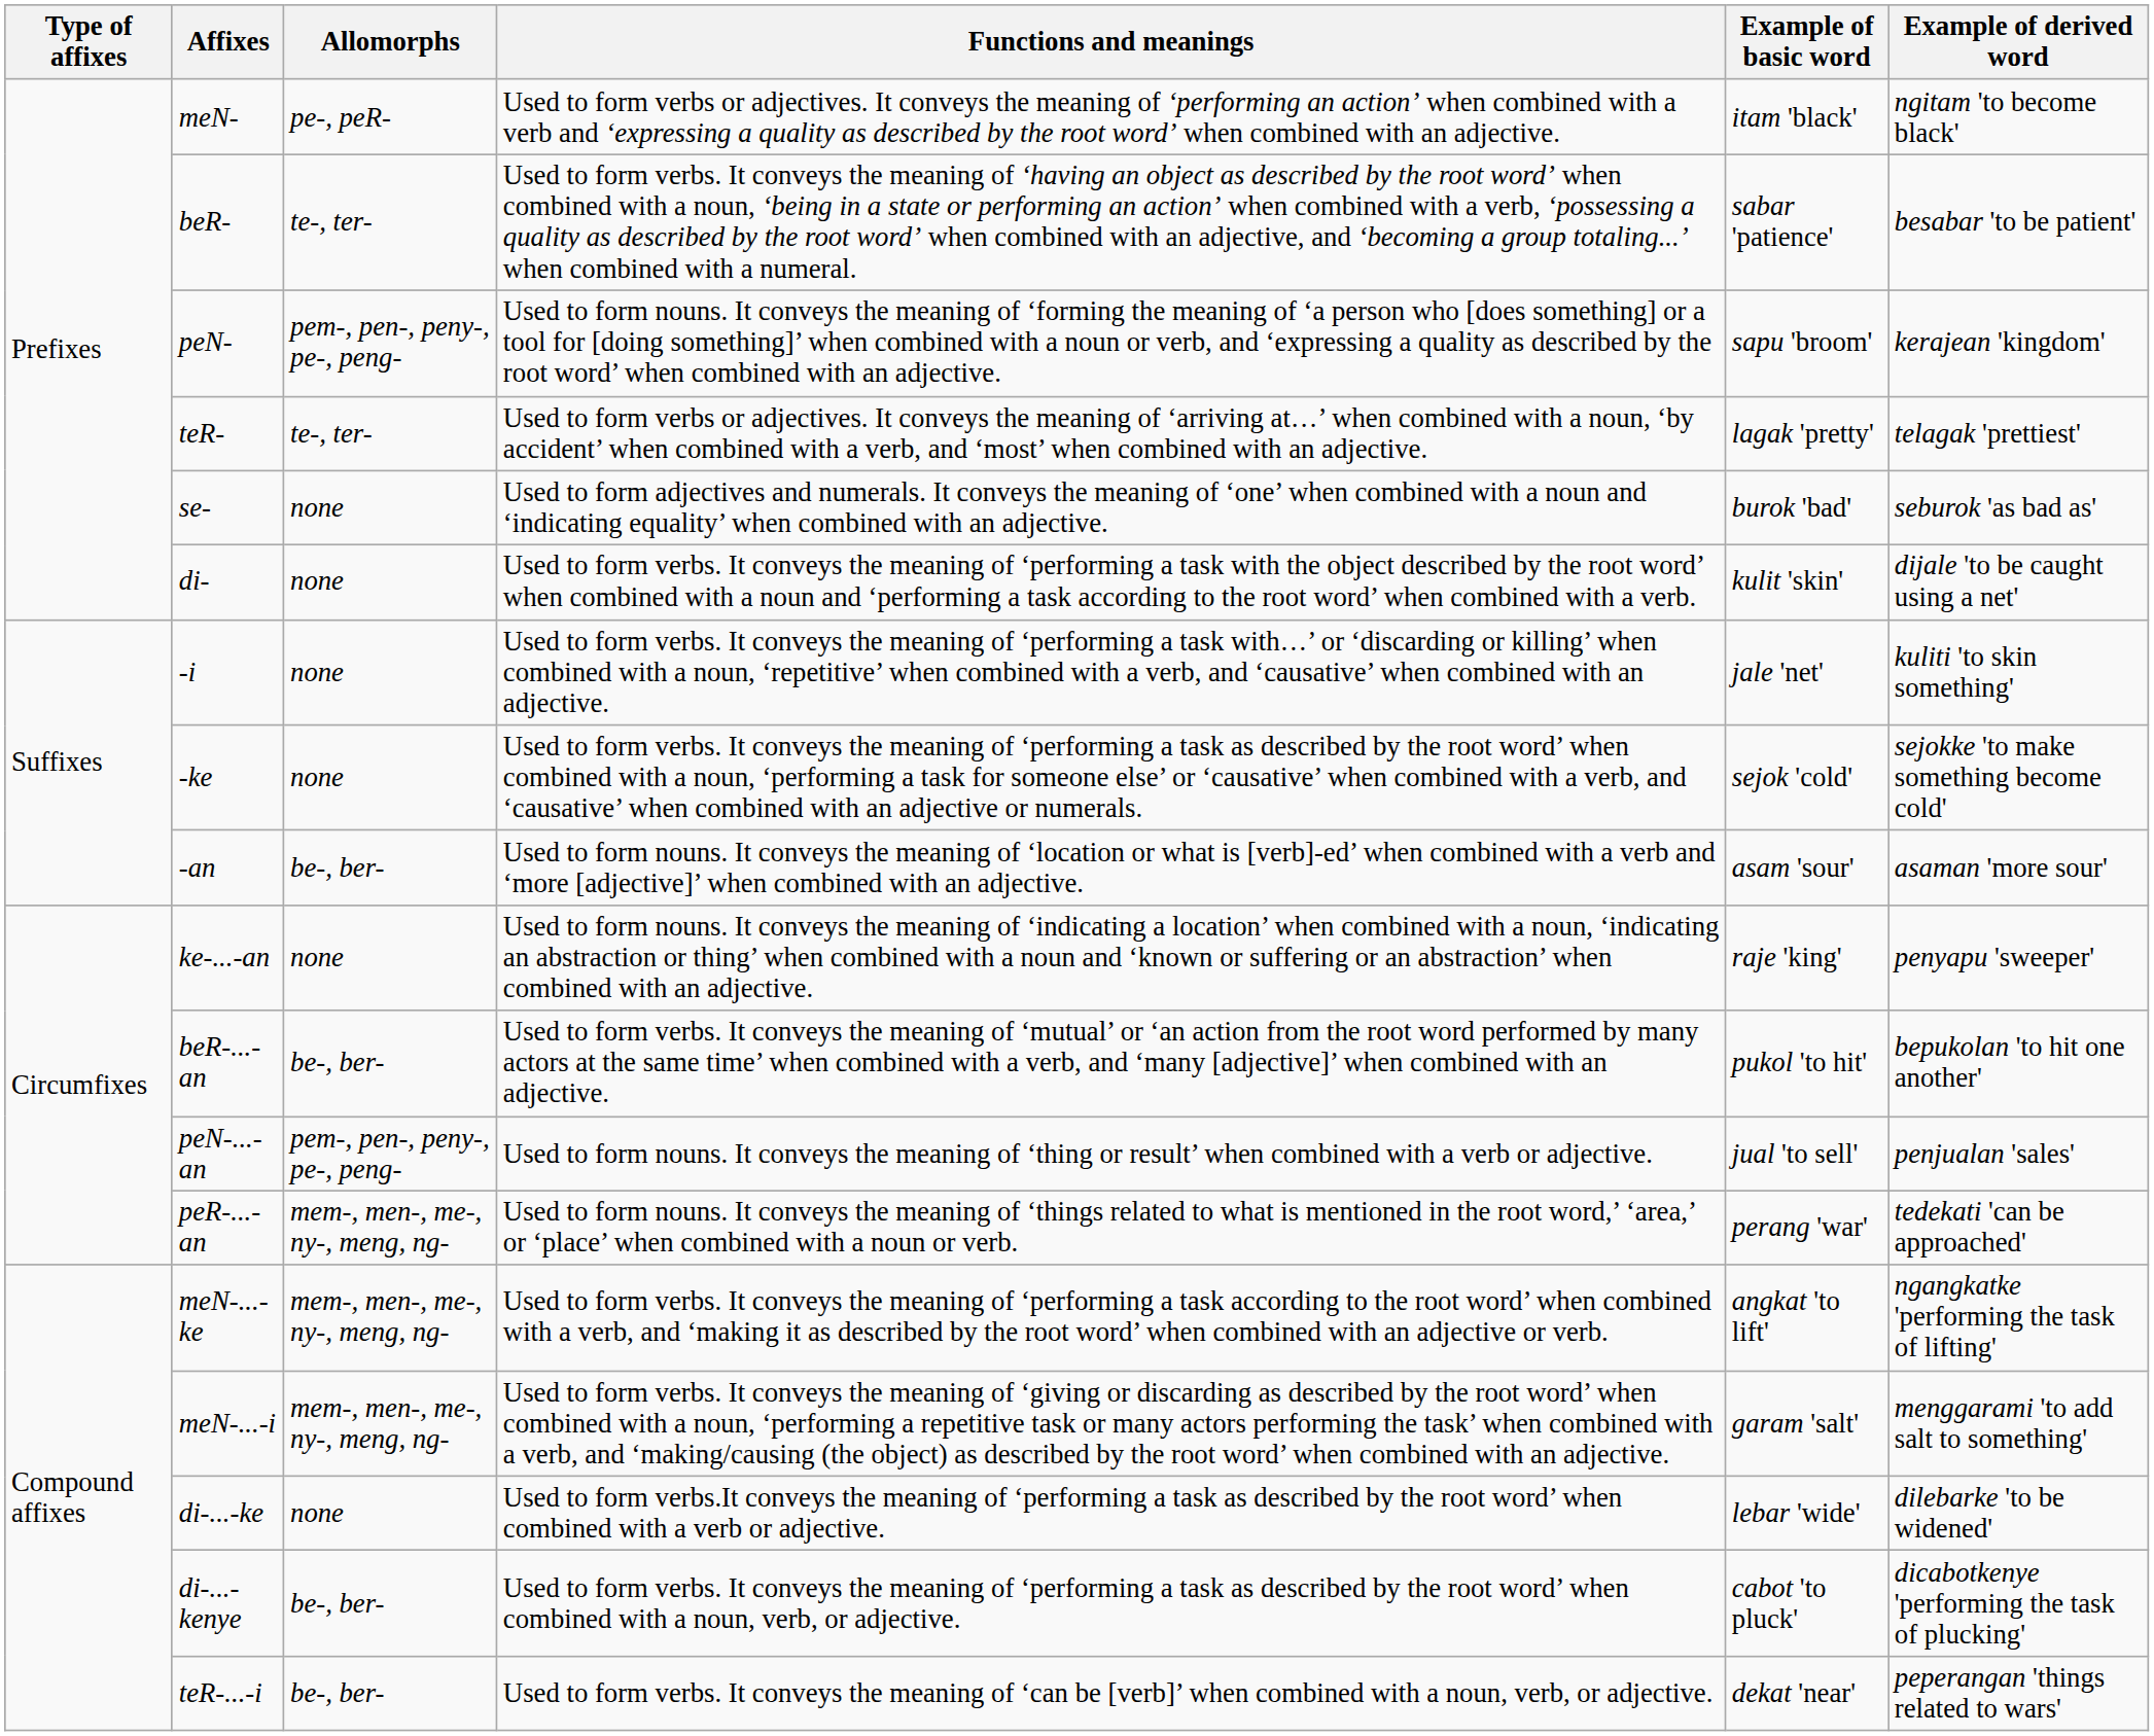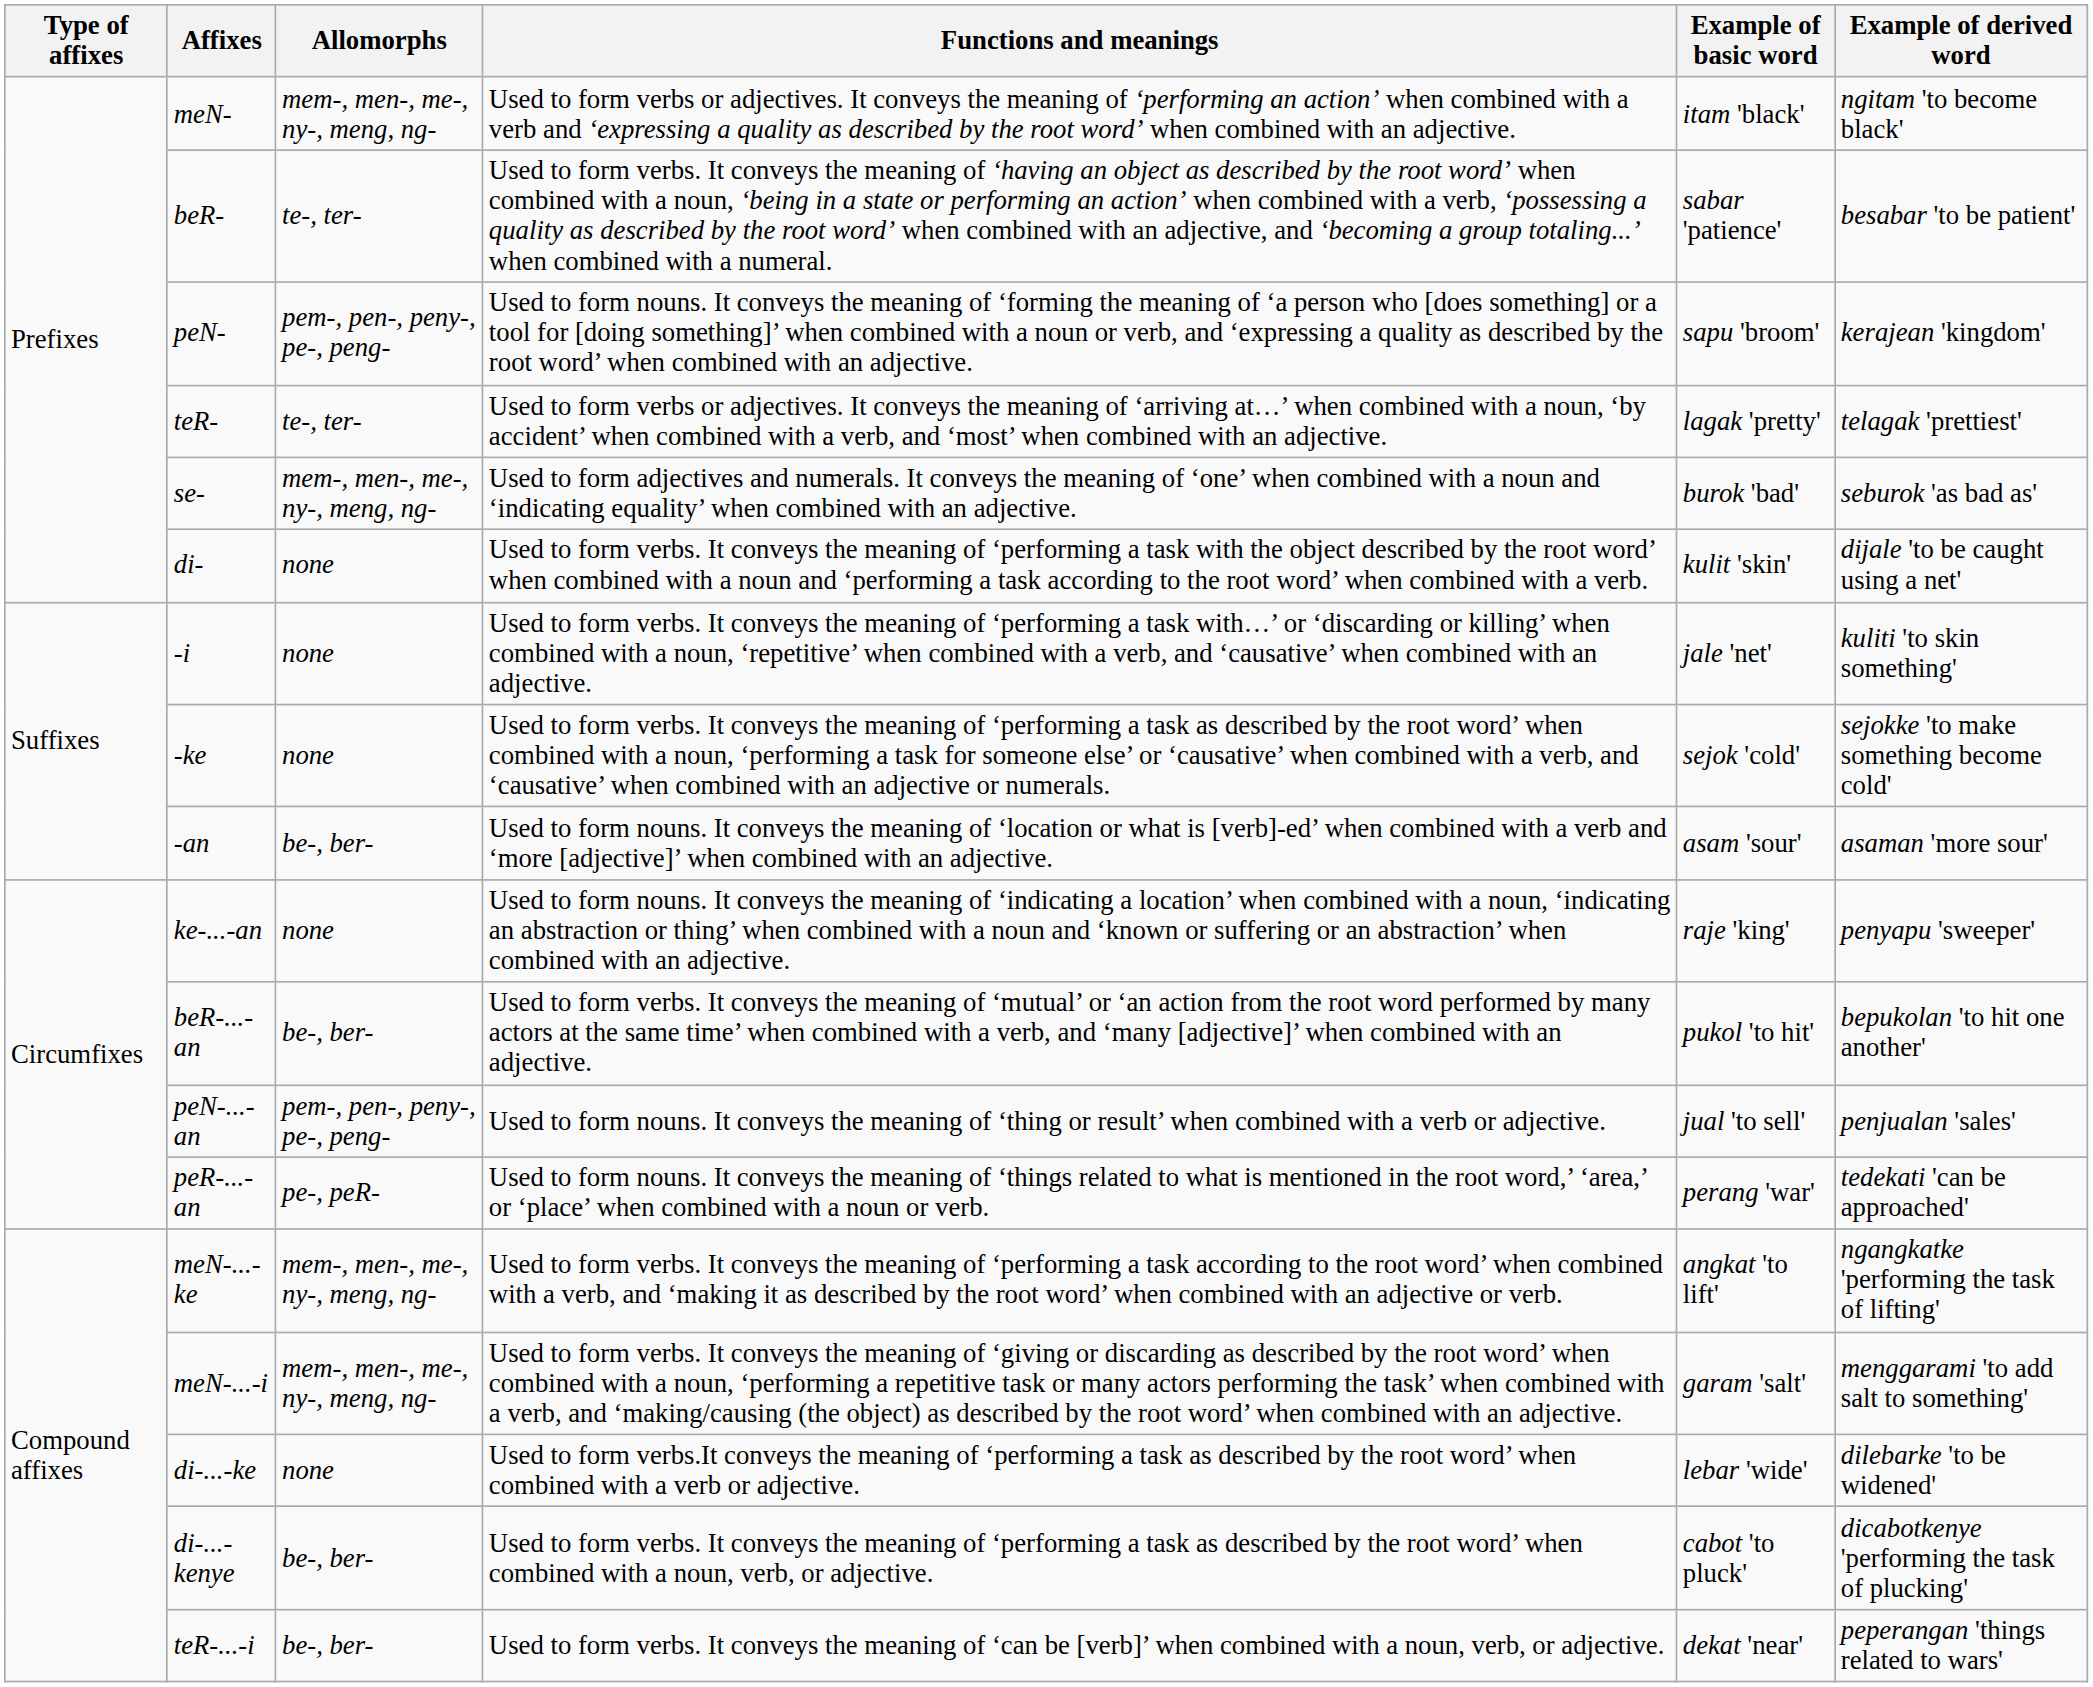meN- | Allomorphs: pe-, peR- -> mem-, men-, me-, ny-, meng, ng-
se- | Allomorphs: none -> mem-, men-, me-, ny-, meng, ng-
peR-...-an | Allomorphs: mem-, men-, me-, ny-, meng, ng- -> pe-, peR-
